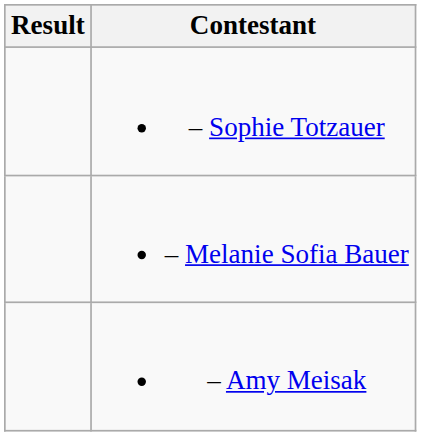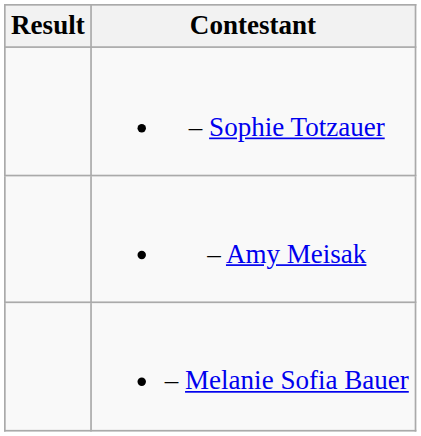rows swapped: – Melanie Sofia Bauer <-> – Amy Meisak
